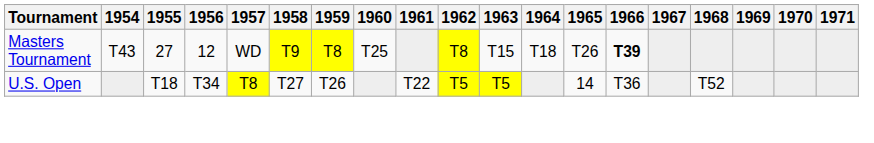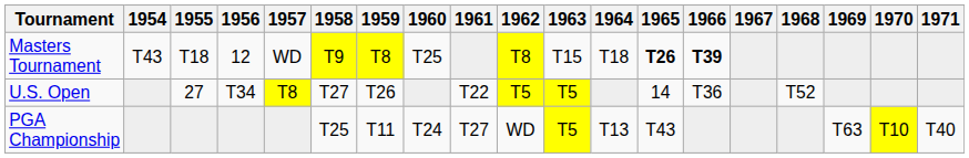Masters Tournament | 1955: 27 -> T18
Masters Tournament | 1965: normal -> bold
U.S. Open | 1955: T18 -> 27
+ row: PGA Championship | T25 | T11 | T24 | T27 | WD | T5 | T13 | T43 | T63 | T10 | T40
